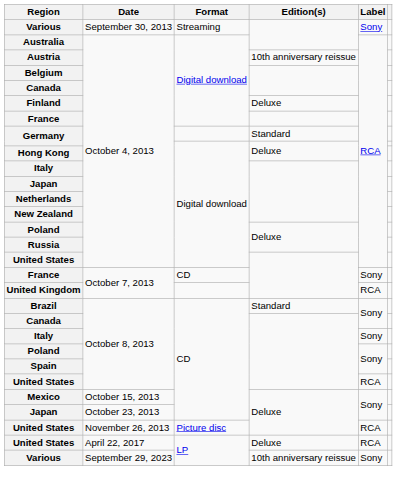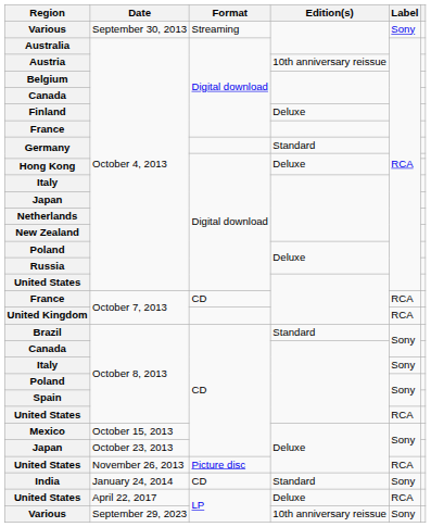France / CD | Label: Sony -> RCA
+ row: India | January 24, 2014 | CD | Standard | Sony
